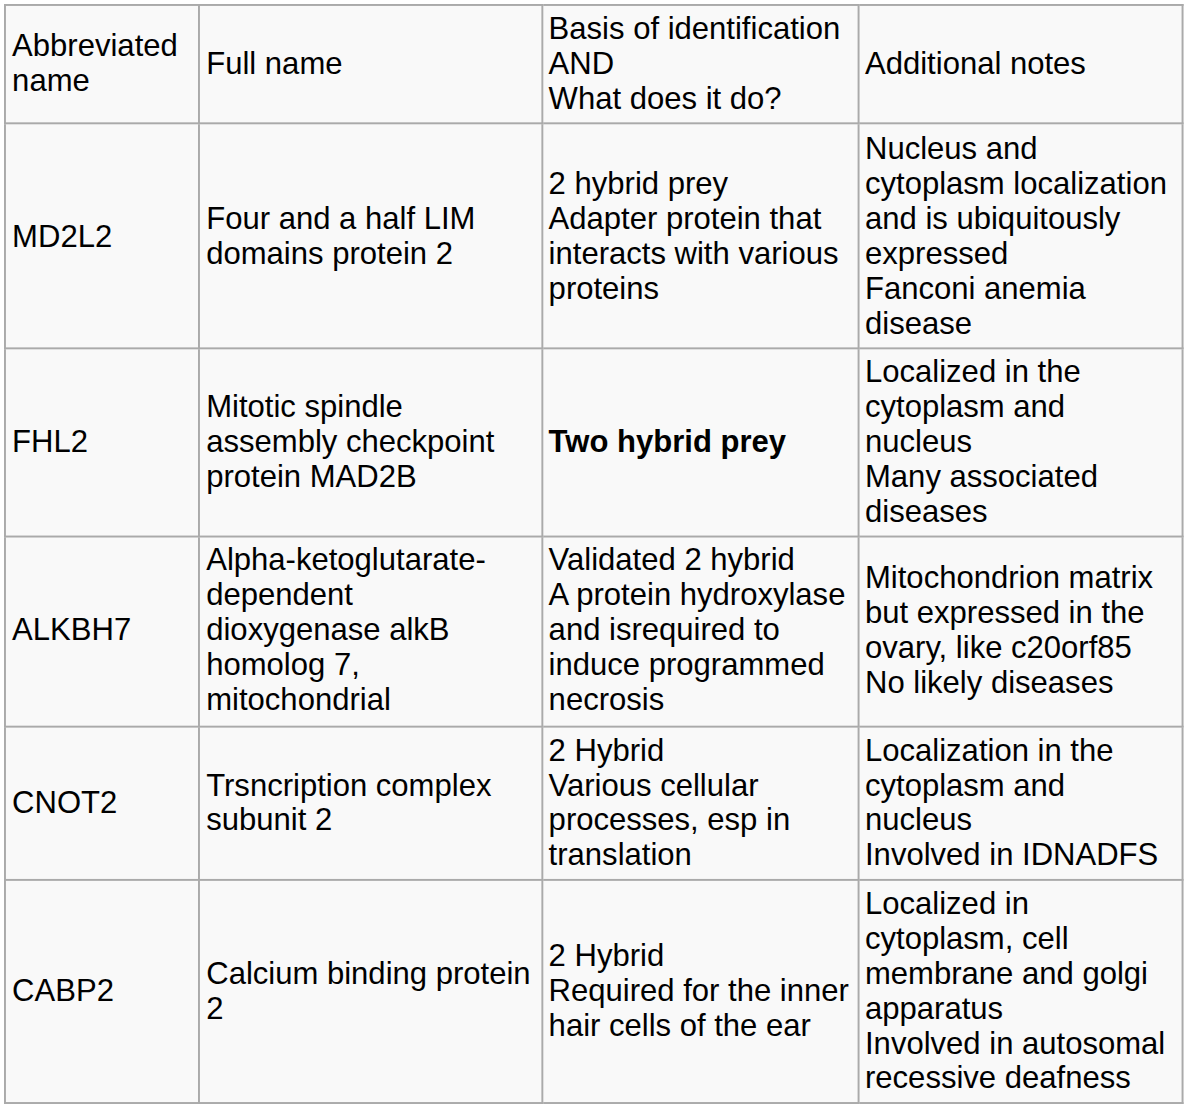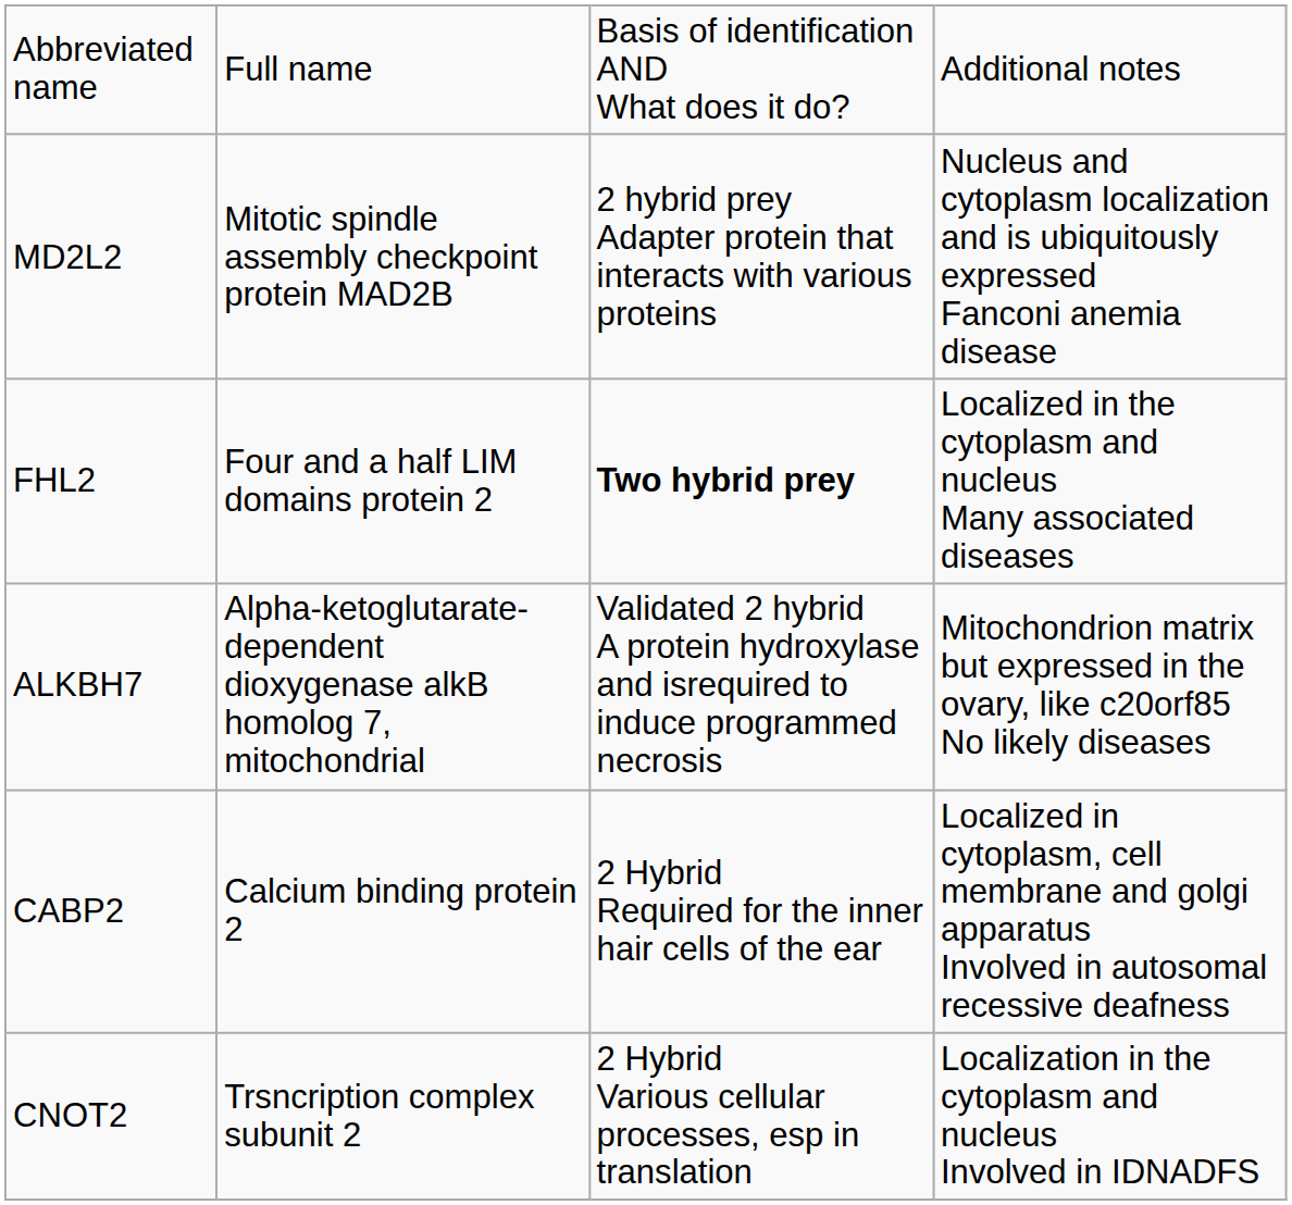MD2L2 | column 2: Four and a half LIM domains protein 2 -> Mitotic spindle assembly checkpoint protein MAD2B
FHL2 | column 2: Mitotic spindle assembly checkpoint protein MAD2B -> Four and a half LIM domains protein 2
rows swapped: CNOT2 <-> CABP2
